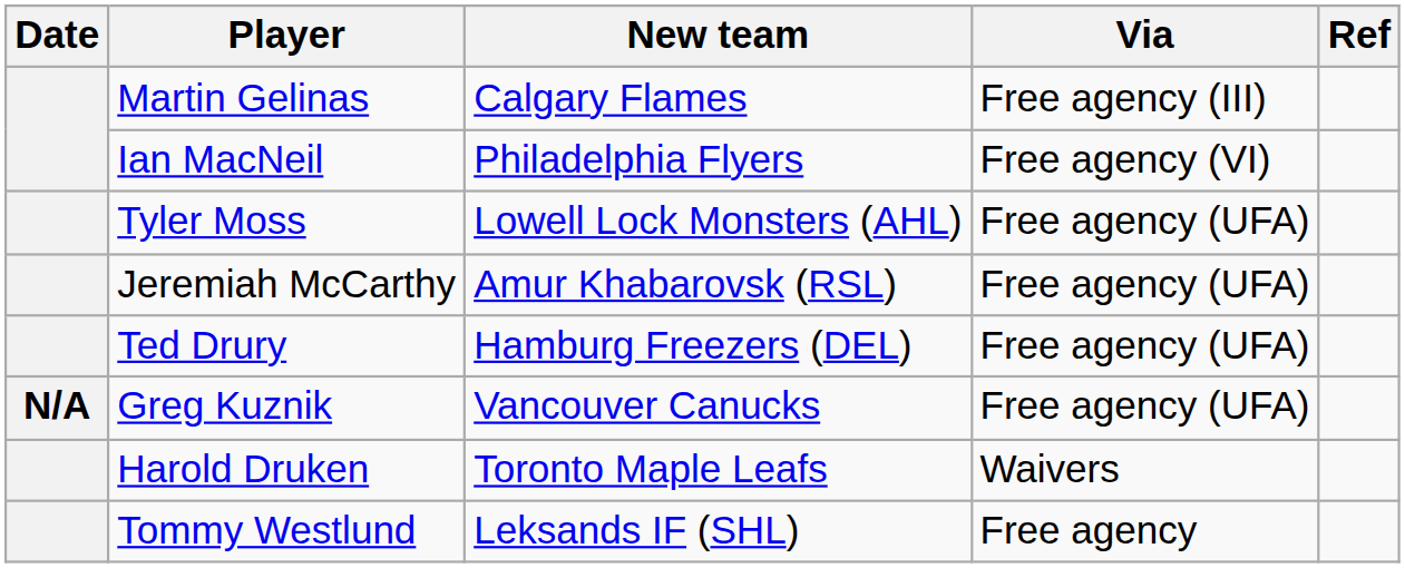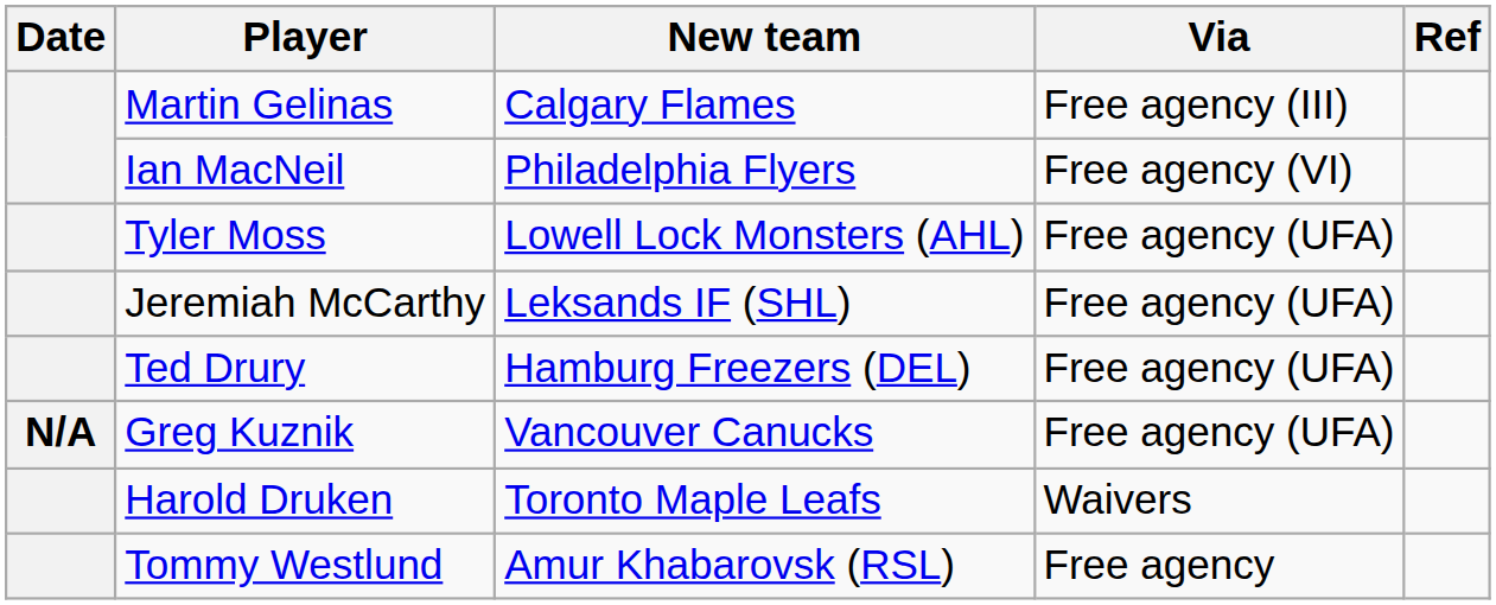Jeremiah McCarthy | New team: Amur Khabarovsk (RSL) -> Leksands IF (SHL)
Tommy Westlund | New team: Leksands IF (SHL) -> Amur Khabarovsk (RSL)
